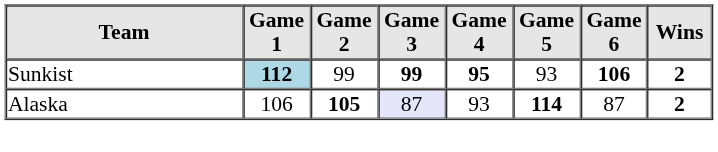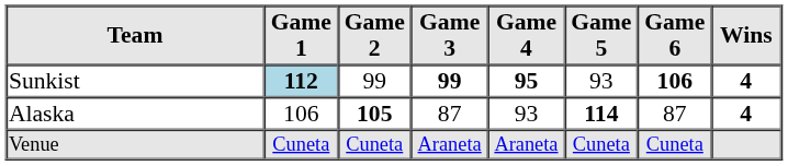Sunkist | Wins: 2 -> 4
Alaska | Game 3: lavender background -> no background
Alaska | Wins: 2 -> 4
+ row: Venue | Cuneta | Cuneta | Araneta | Araneta | Cuneta | Cuneta
